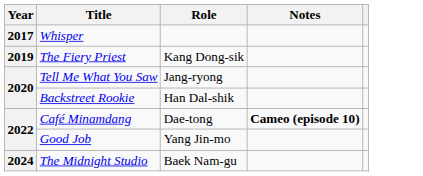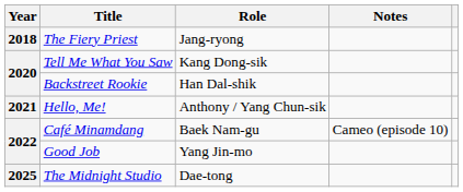- row: 2017 | Whisper
The Fiery Priest | Year: 2019 -> 2018
The Fiery Priest | Role: Kang Dong-sik -> Jang-ryong
Tell Me What You Saw | Role: Jang-ryong -> Kang Dong-sik
+ row: 2021 | Hello, Me! | Anthony / Yang Chun-sik
Café Minamdang | Role: Dae-tong -> Baek Nam-gu
Café Minamdang | Notes: bold -> normal
The Midnight Studio | Year: 2024 -> 2025
The Midnight Studio | Role: Baek Nam-gu -> Dae-tong
